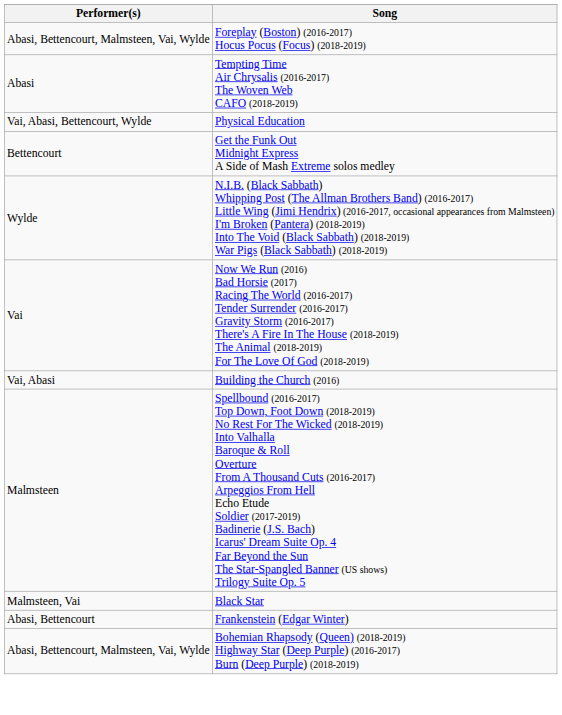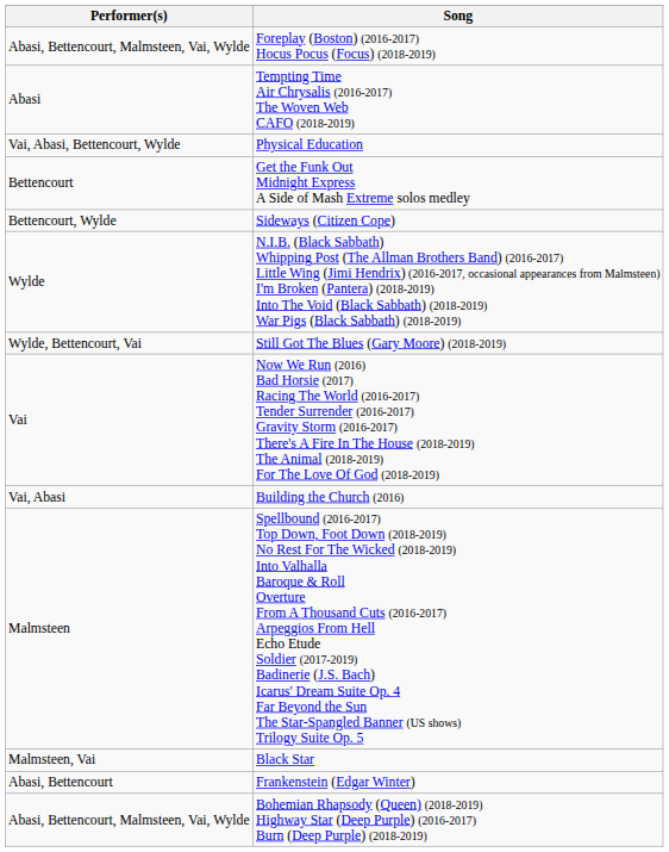+ row: Bettencourt, Wylde | Sideways (Citizen Cope)
+ row: Wylde, Bettencourt, Vai | Still Got The Blues (Gary Moore) (2018-2019)
